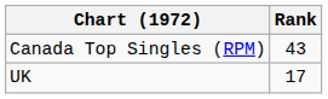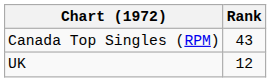UK | Rank: 17 -> 12
